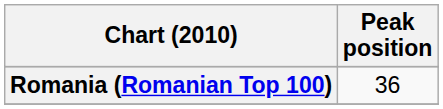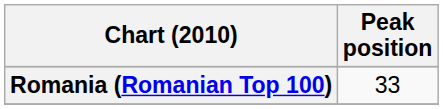Romania (Romanian Top 100) | Peak position: 36 -> 33
